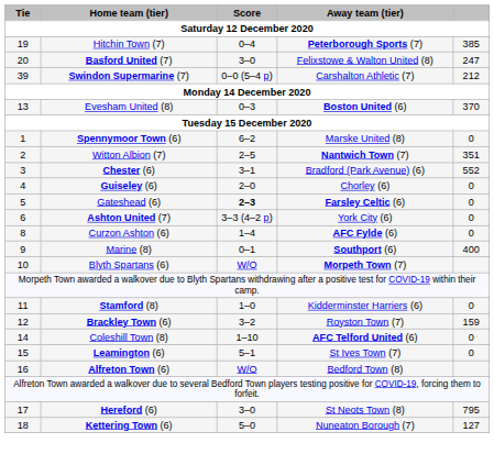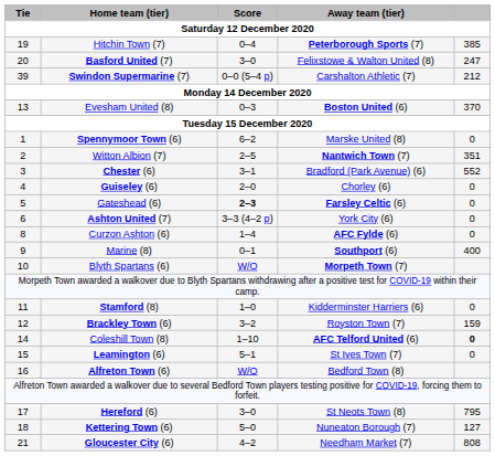Coleshill Town (8) | column 5: normal -> bold
+ row: 21 | Gloucester City (6) | 4–2 | Needham Market (7) | 808
